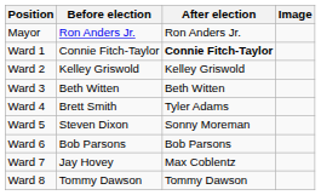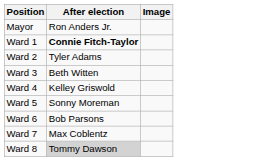- column: Before election | Ron Anders Jr. | Connie Fitch-Taylor | Kelley Griswold | Beth Witten | Brett Smith | Steven Dixon | Bob Parsons | Jay Hovey | Tommy Dawson
Ward 2 | After election: Kelley Griswold -> Tyler Adams
Ward 4 | After election: Tyler Adams -> Kelley Griswold
Ward 8 | After election: no background -> lightgrey background
